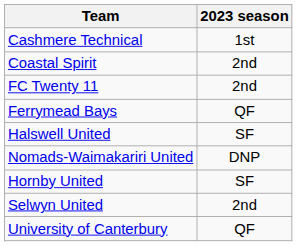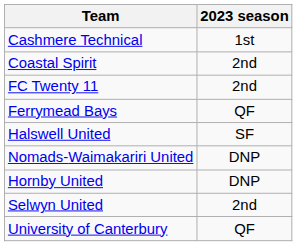Hornby United | 2023 season: SF -> DNP
